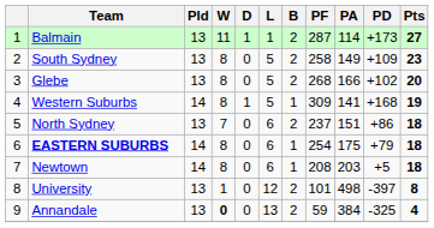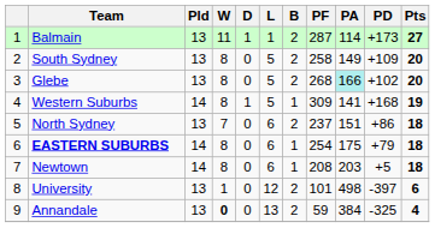South Sydney | Pts: 23 -> 20
Glebe | PA: no background -> paleturquoise background
University | Pts: 8 -> 6
